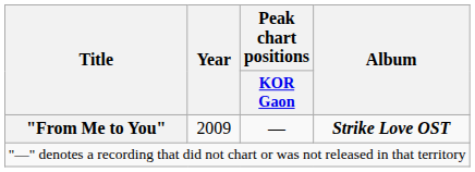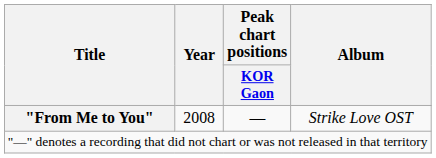"From Me to You" | Year: 2009 -> 2008
"From Me to You" | Album: bold -> normal
